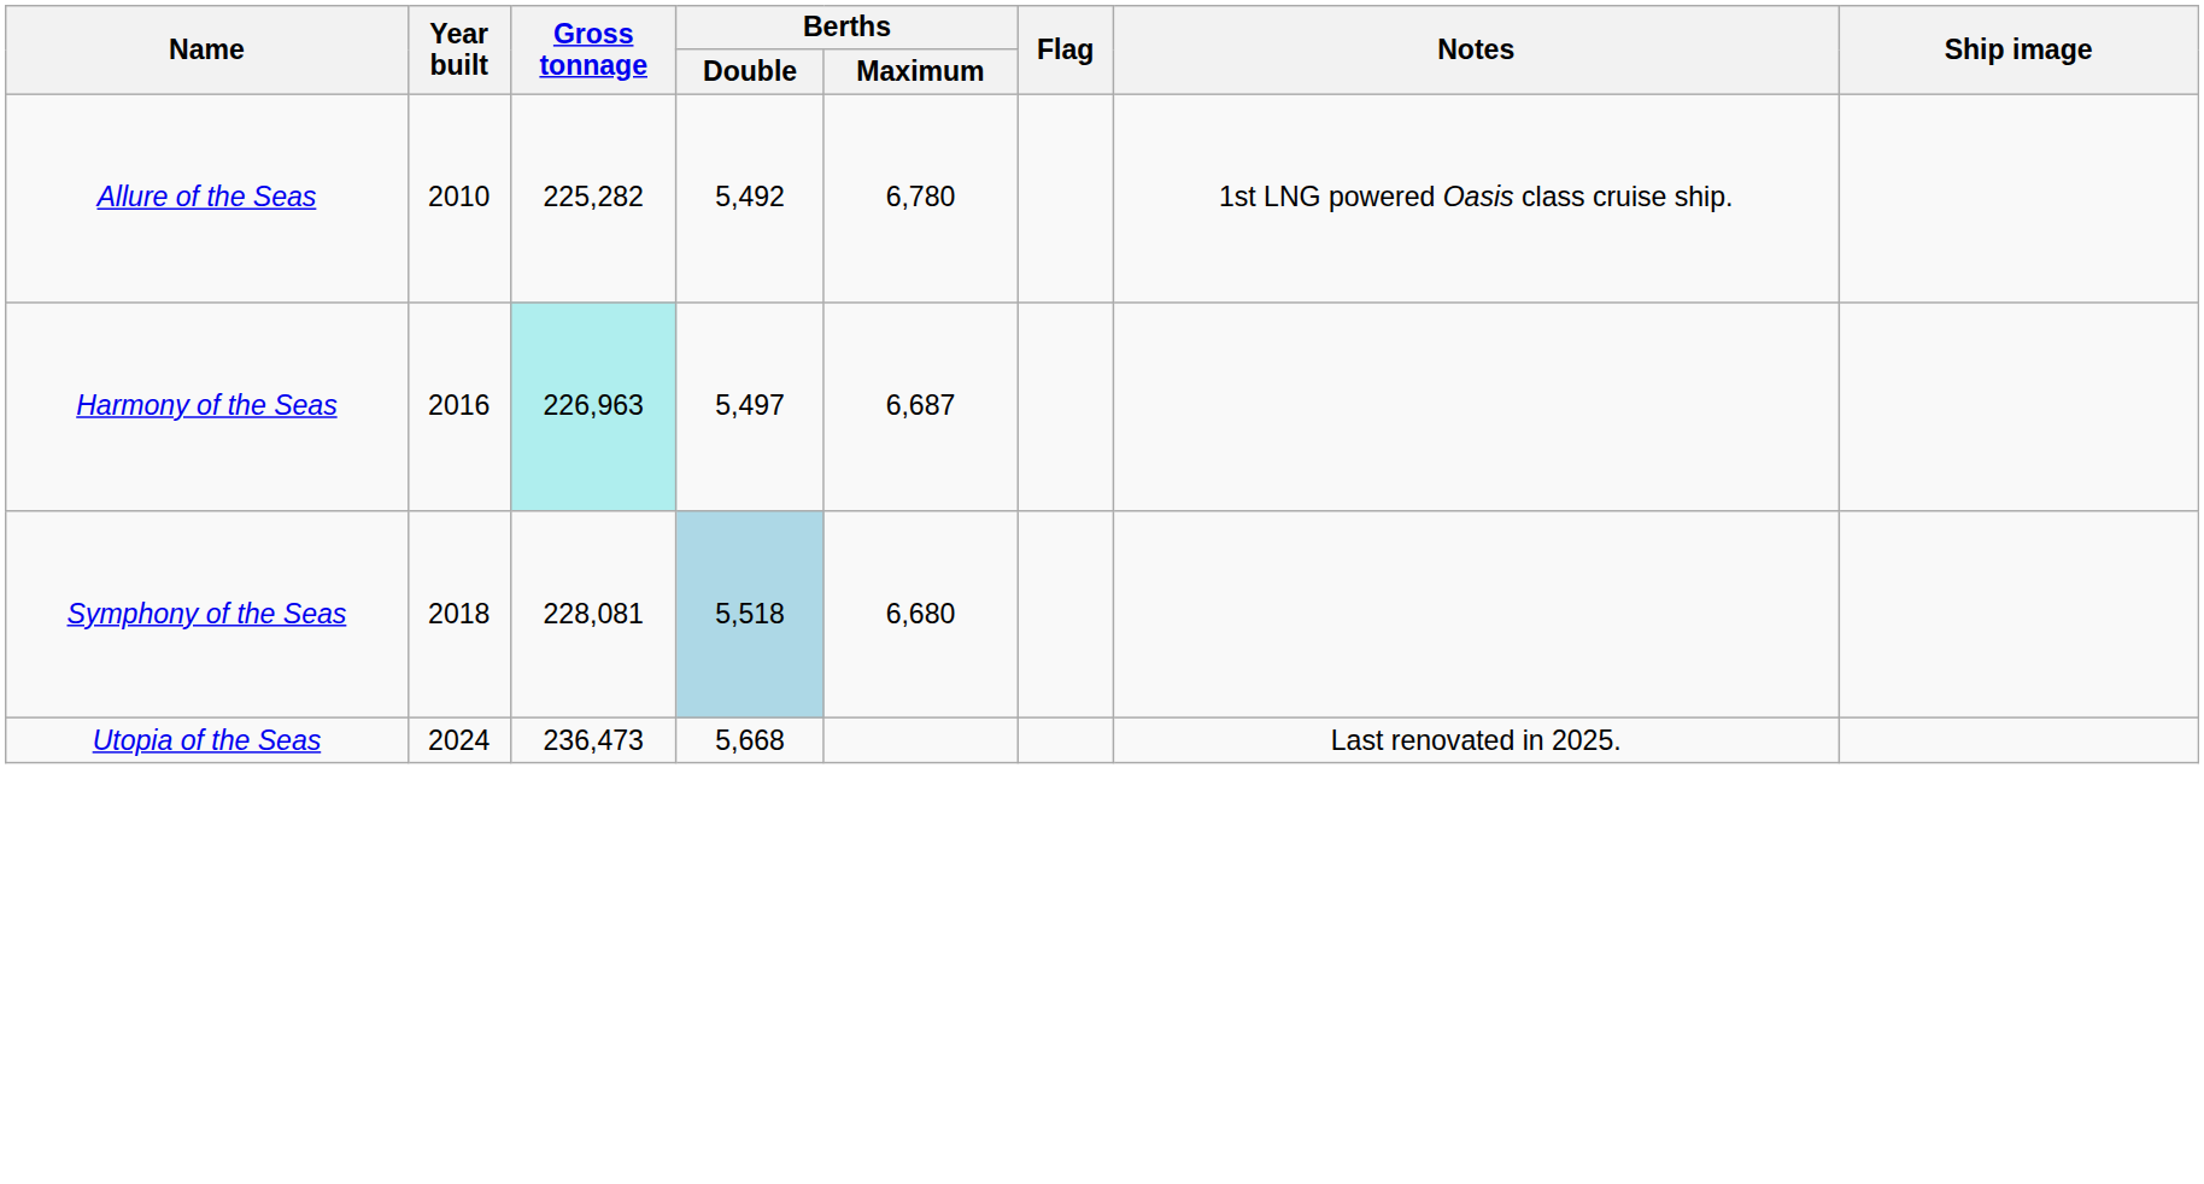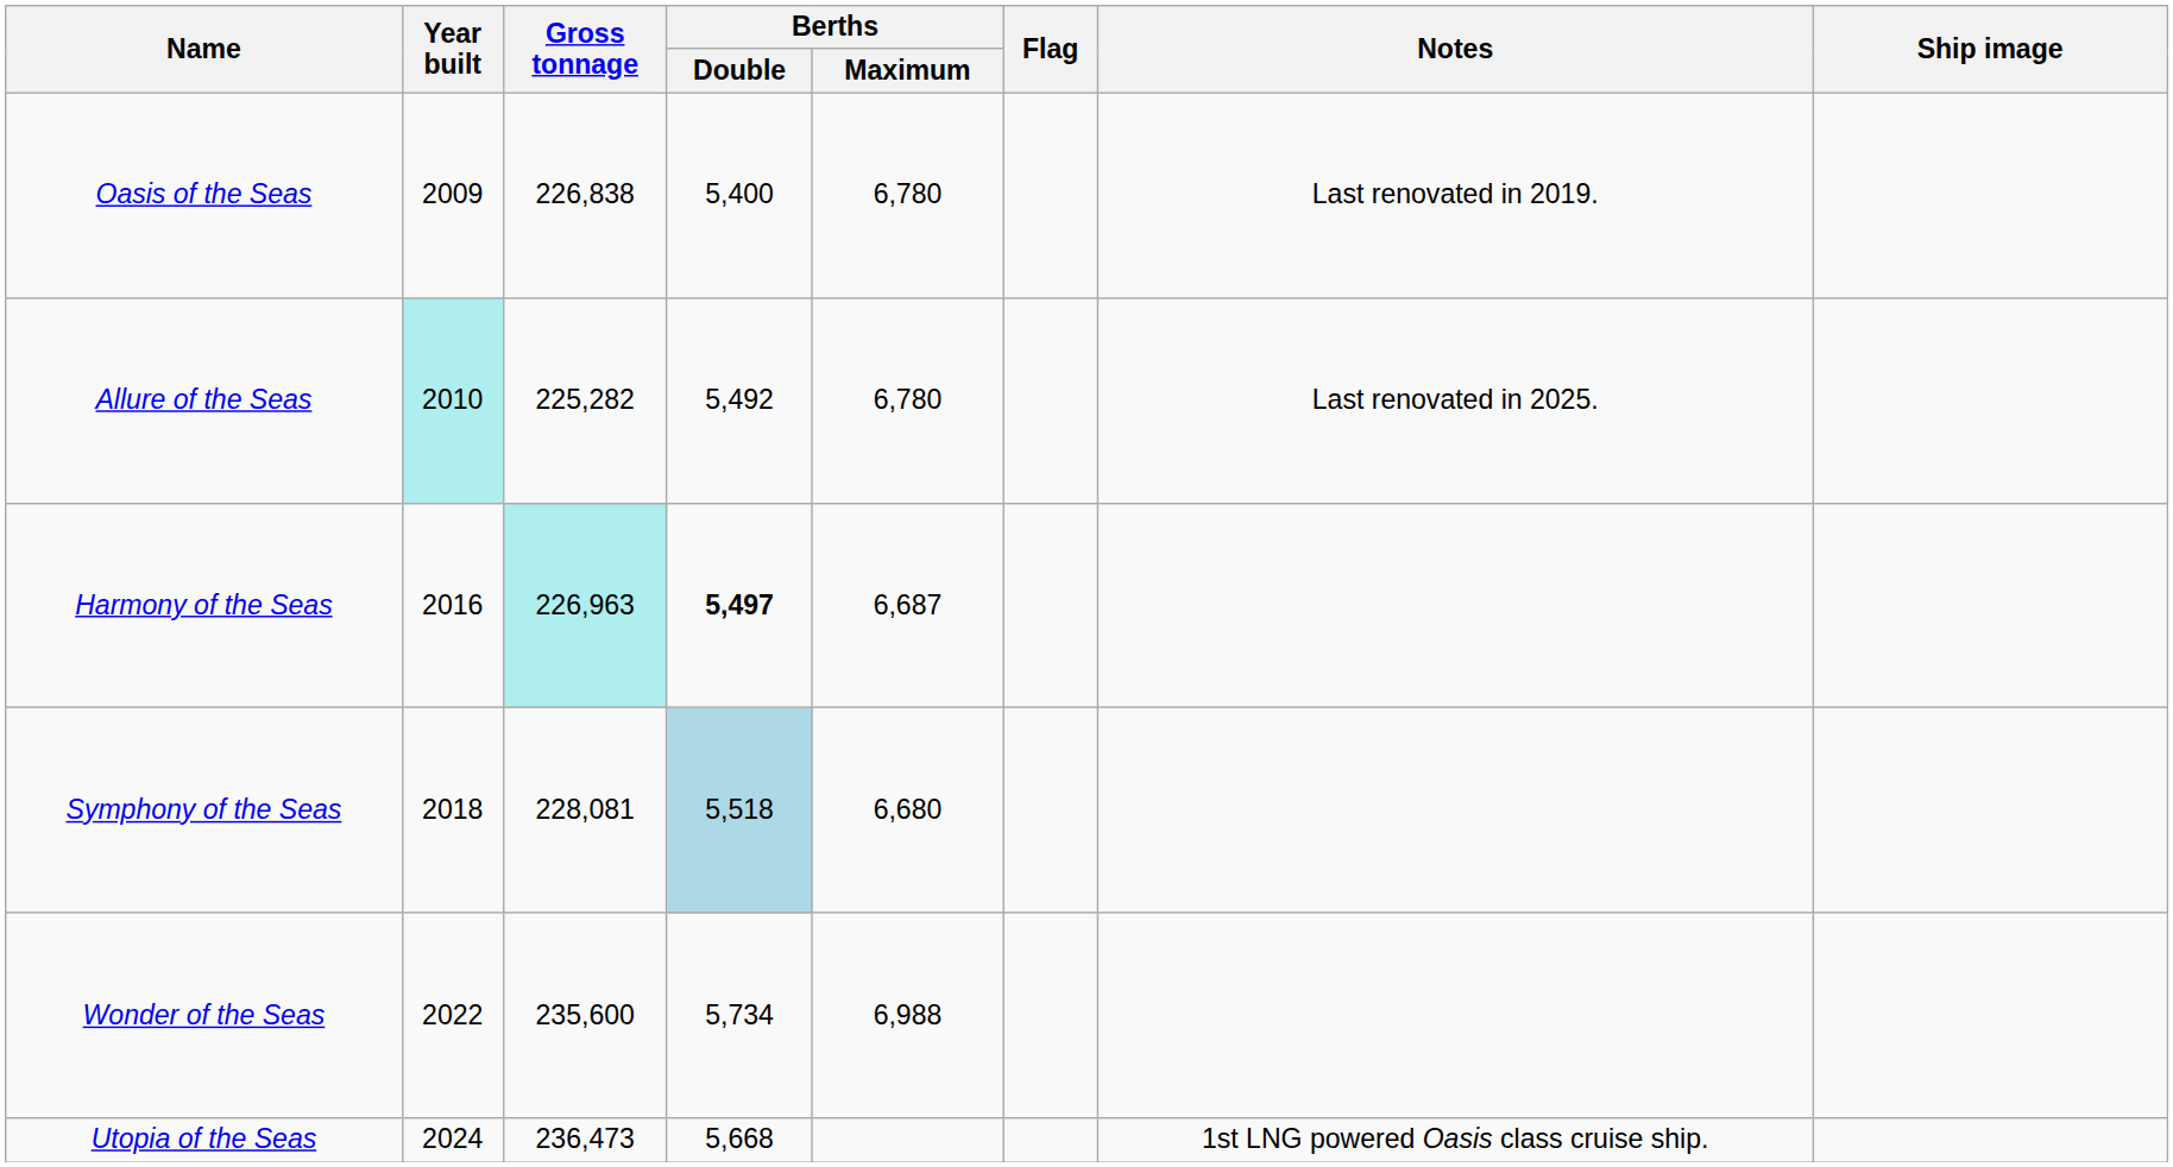+ row: Oasis of the Seas | 2009 | 226,838 | 5,400 | 6,780 | Last renovated in 2019.
Allure of the Seas | Year built: no background -> paleturquoise background
Allure of the Seas | Notes: 1st LNG powered Oasis class cruise ship. -> Last renovated in 2025.
Harmony of the Seas | Berths / Double: normal -> bold
+ row: Wonder of the Seas | 2022 | 235,600 | 5,734 | 6,988
Utopia of the Seas | Notes: Last renovated in 2025. -> 1st LNG powered Oasis class cruise ship.
